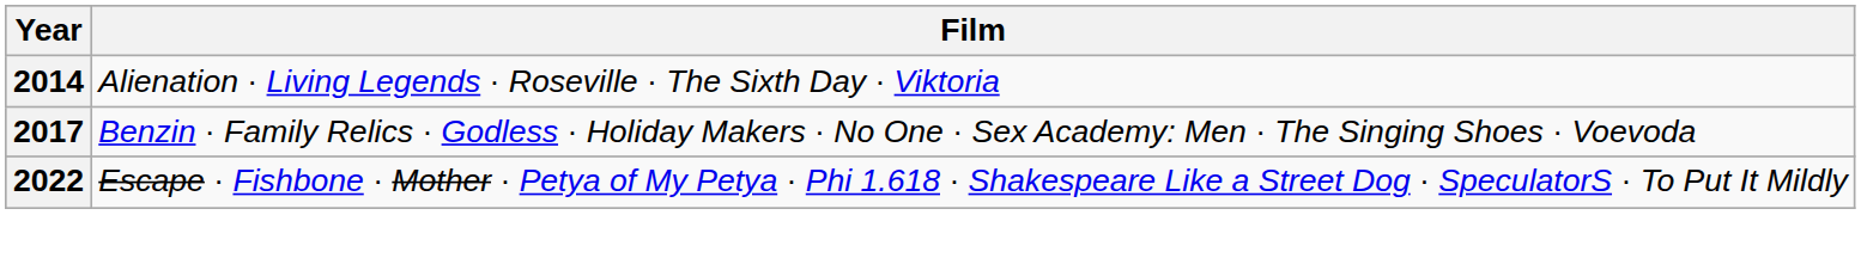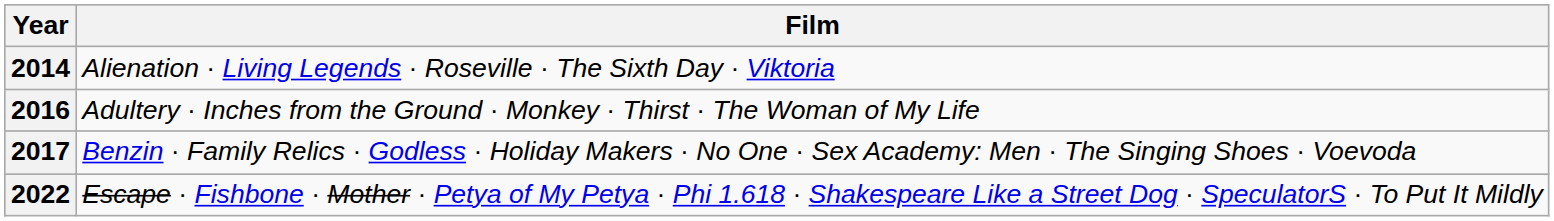+ row: 2016 | Adultery · Inches from the Ground · Monkey · Thirst · The Woman of My Life
